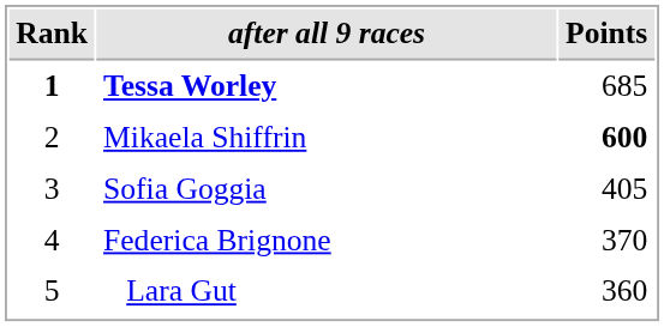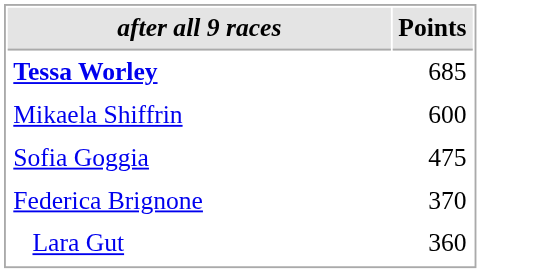- column: Rank | 1 | 2 | 3 | 4 | 5
Mikaela Shiffrin | Points: bold -> normal
Sofia Goggia | Points: 405 -> 475
